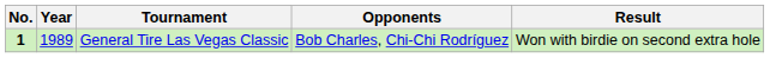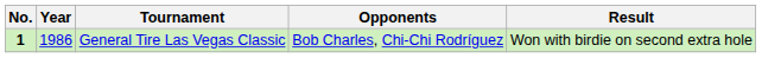General Tire Las Vegas Classic | Year: 1989 -> 1986
